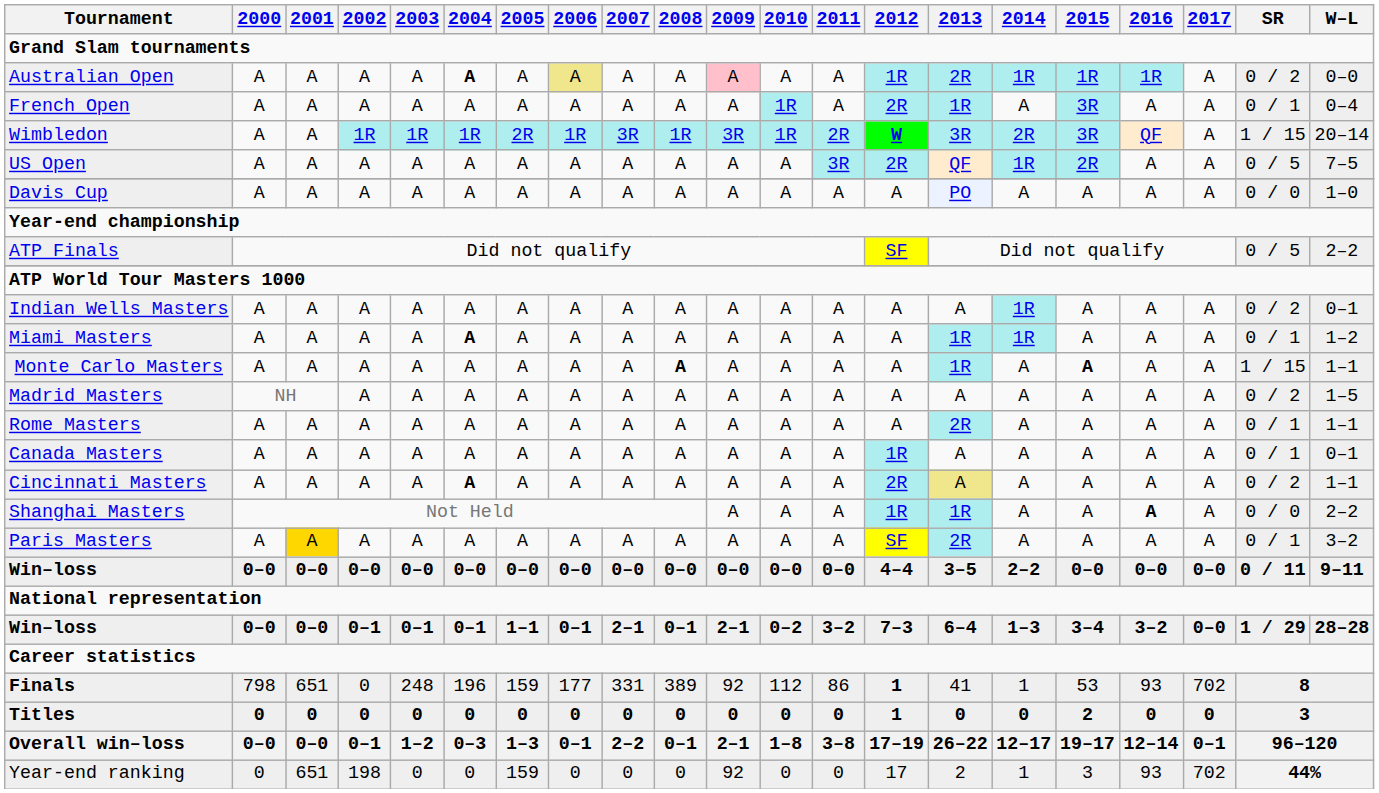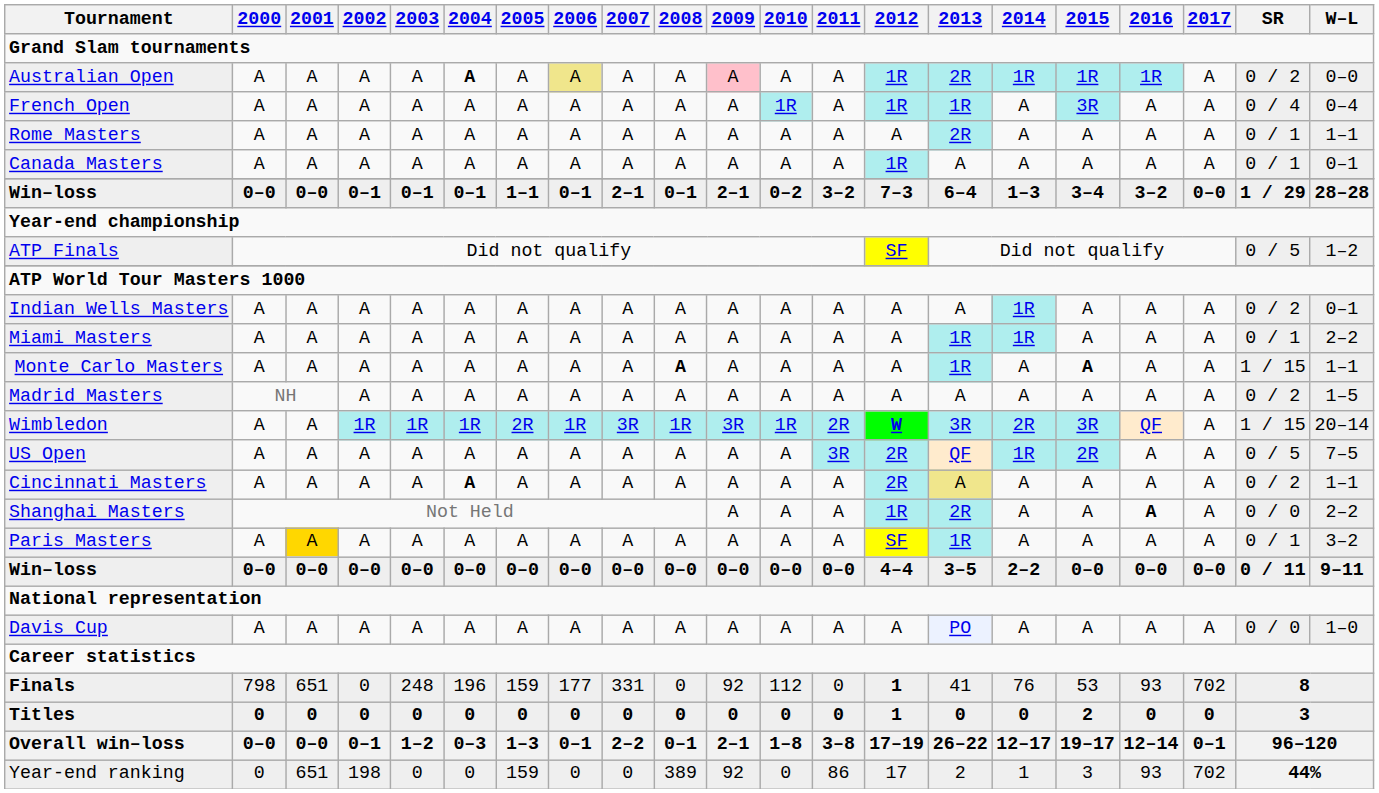French Open | 2012: 2R -> 1R
French Open | SR: 0 / 1 -> 0 / 4
rows swapped: Wimbledon <-> Rome Masters
rows swapped: US Open <-> Canada Masters
rows swapped: Win–loss / 0–1 <-> Davis Cup
ATP Finals | W–L: 2–2 -> 1–2
Miami Masters | 2004: bold -> normal
Miami Masters | W–L: 1–2 -> 2–2
Shanghai Masters | 2013: 1R -> 2R
Paris Masters | 2013: 2R -> 1R
Finals | 2008: 389 -> 0
Finals | 2011: 86 -> 0
Finals | 2014: 1 -> 76
Year-end ranking | 2008: 0 -> 389
Year-end ranking | 2011: 0 -> 86
